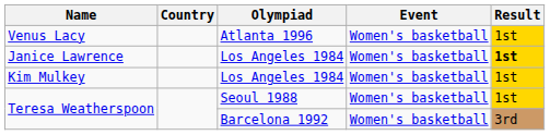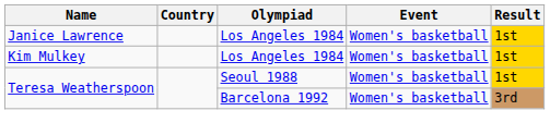- row: Venus Lacy | Atlanta 1996 | Women's basketball | 1st
Janice Lawrence | Result: bold -> normal
